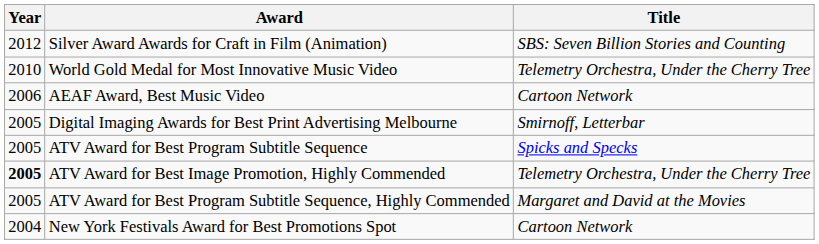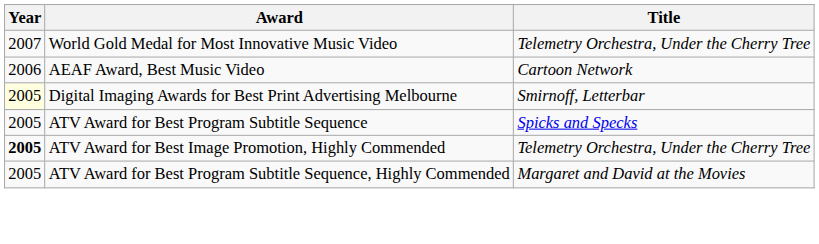- row: 2012 | Silver Award Awards for Craft in Film (Animation) | SBS: Seven Billion Stories and Counting
World Gold Medal for Most Innovative Music Video | Year: 2010 -> 2007
Digital Imaging Awards for Best Print Advertising Melbourne | Year: no background -> lightyellow background
- row: 2004 | New York Festivals Award for Best Promotions Spot | Cartoon Network
